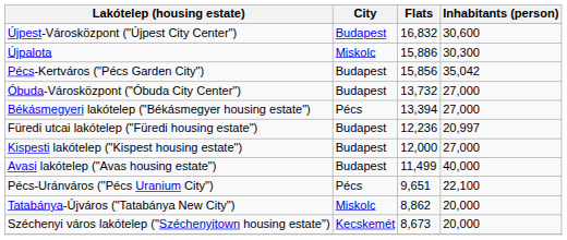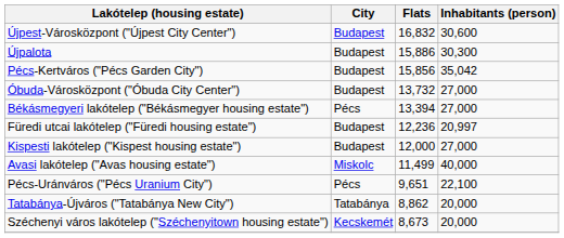Újpalota | City: Miskolc -> Budapest
Avasi lakótelep ("Avas housing estate") | City: Budapest -> Miskolc
Tatabánya-Újváros ("Tatabánya New City") | City: Miskolc -> Tatabánya
